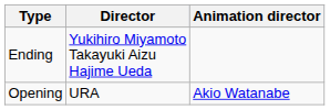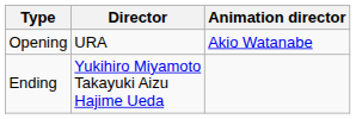rows swapped: Opening <-> Ending
